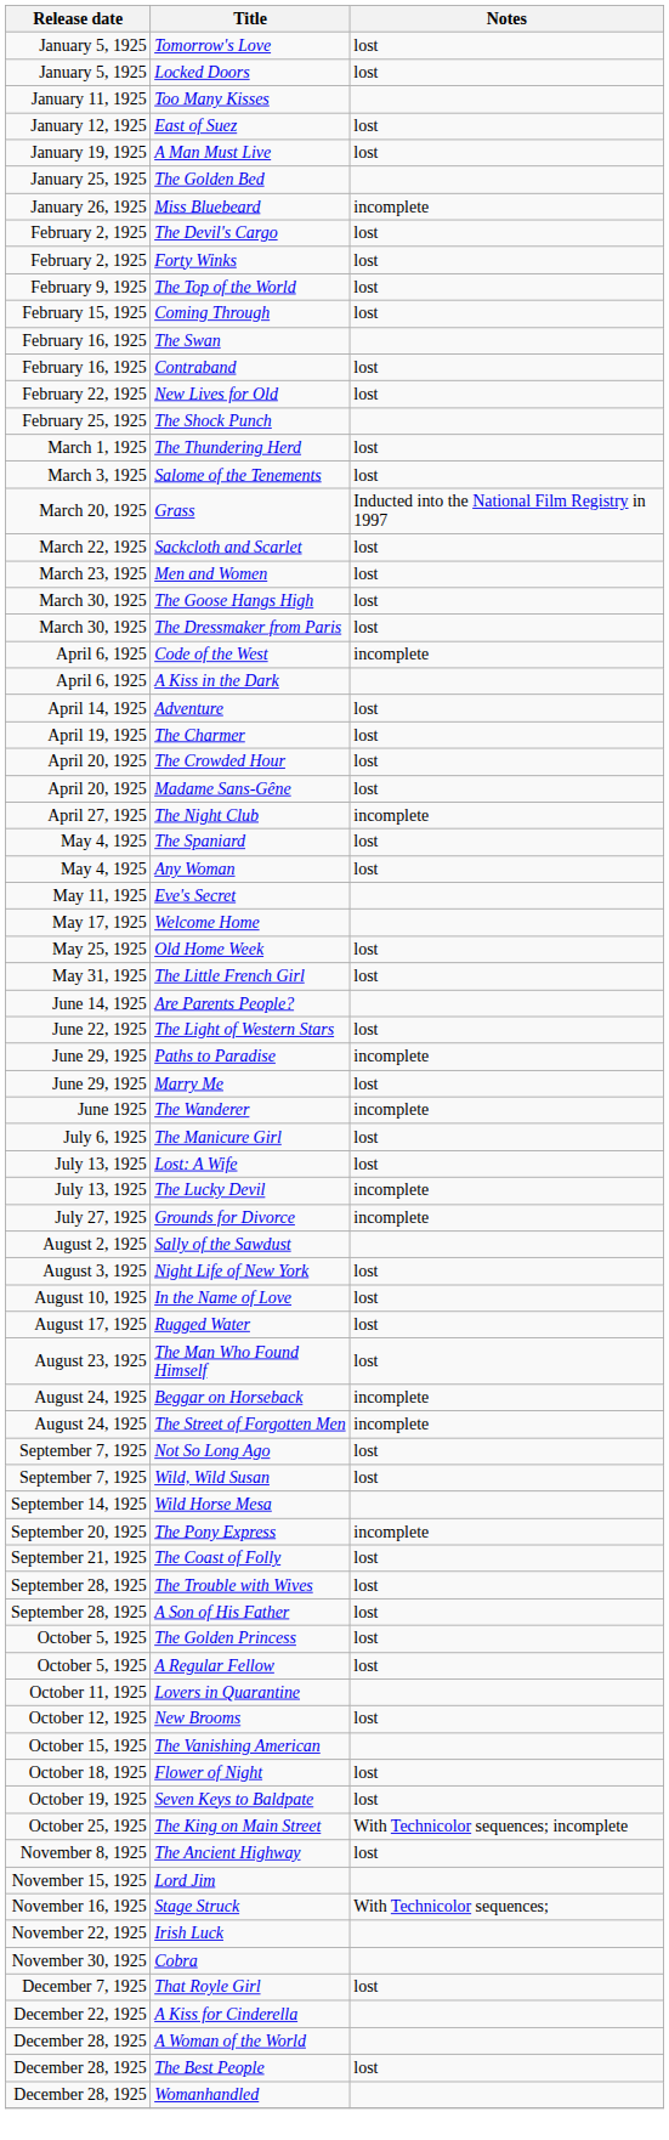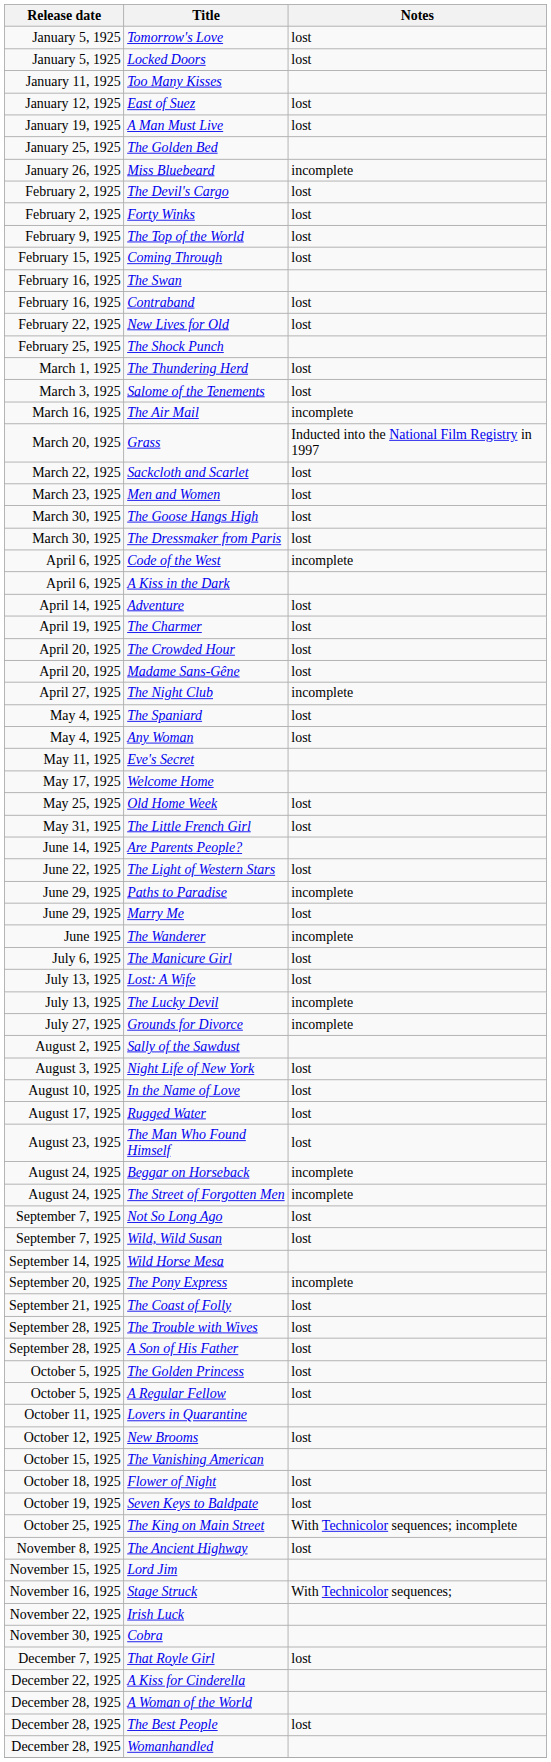+ row: March 16, 1925 | The Air Mail | incomplete
